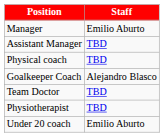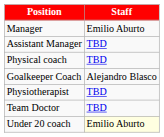rows swapped: Physiotherapist <-> Team Doctor
Under 20 coach | Staff: no background -> lightyellow background
